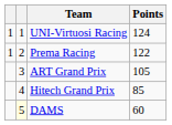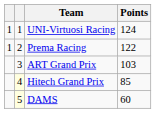ART Grand Prix | Points: 105 -> 103
Hitech Grand Prix | column 2: no background -> lightyellow background
